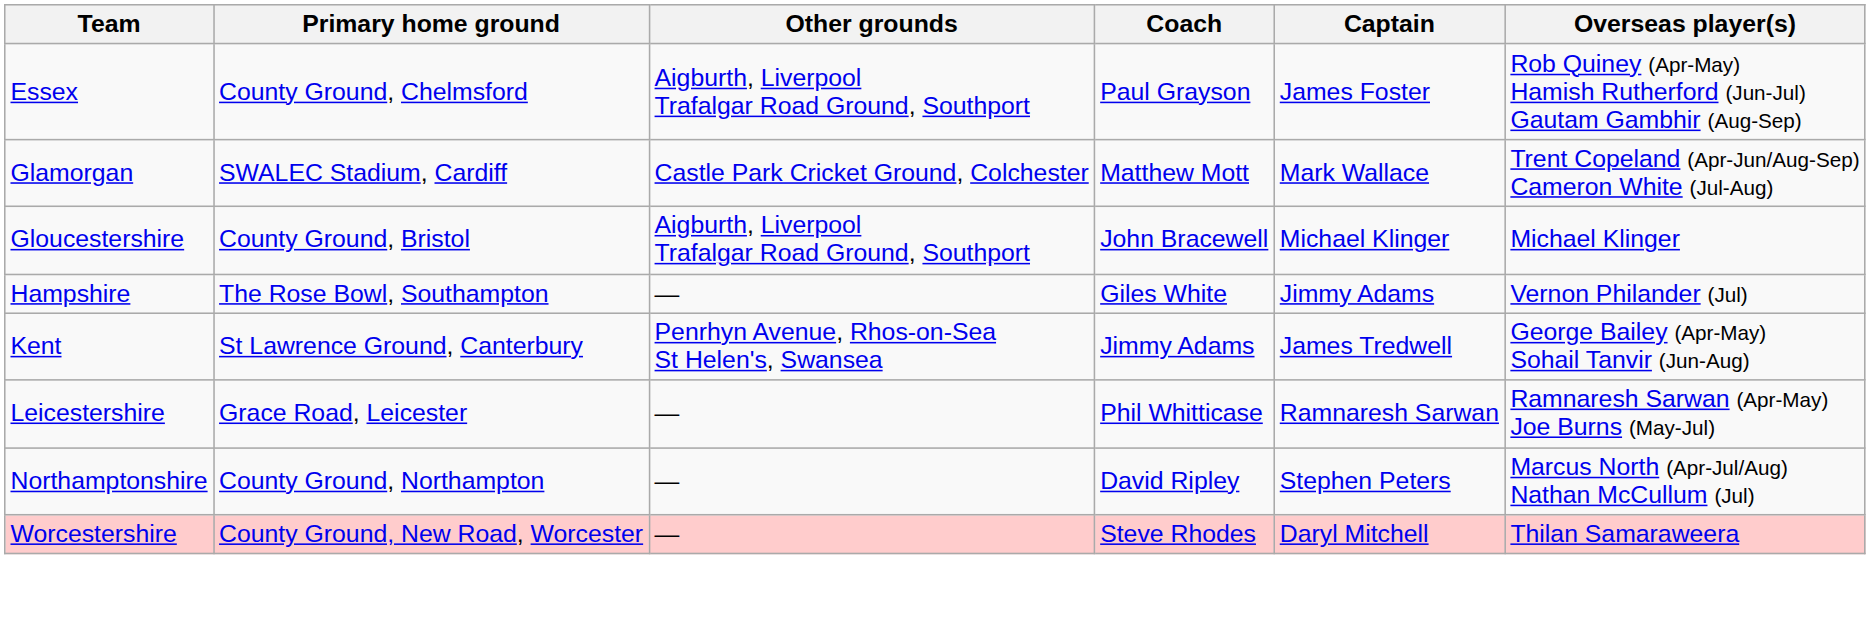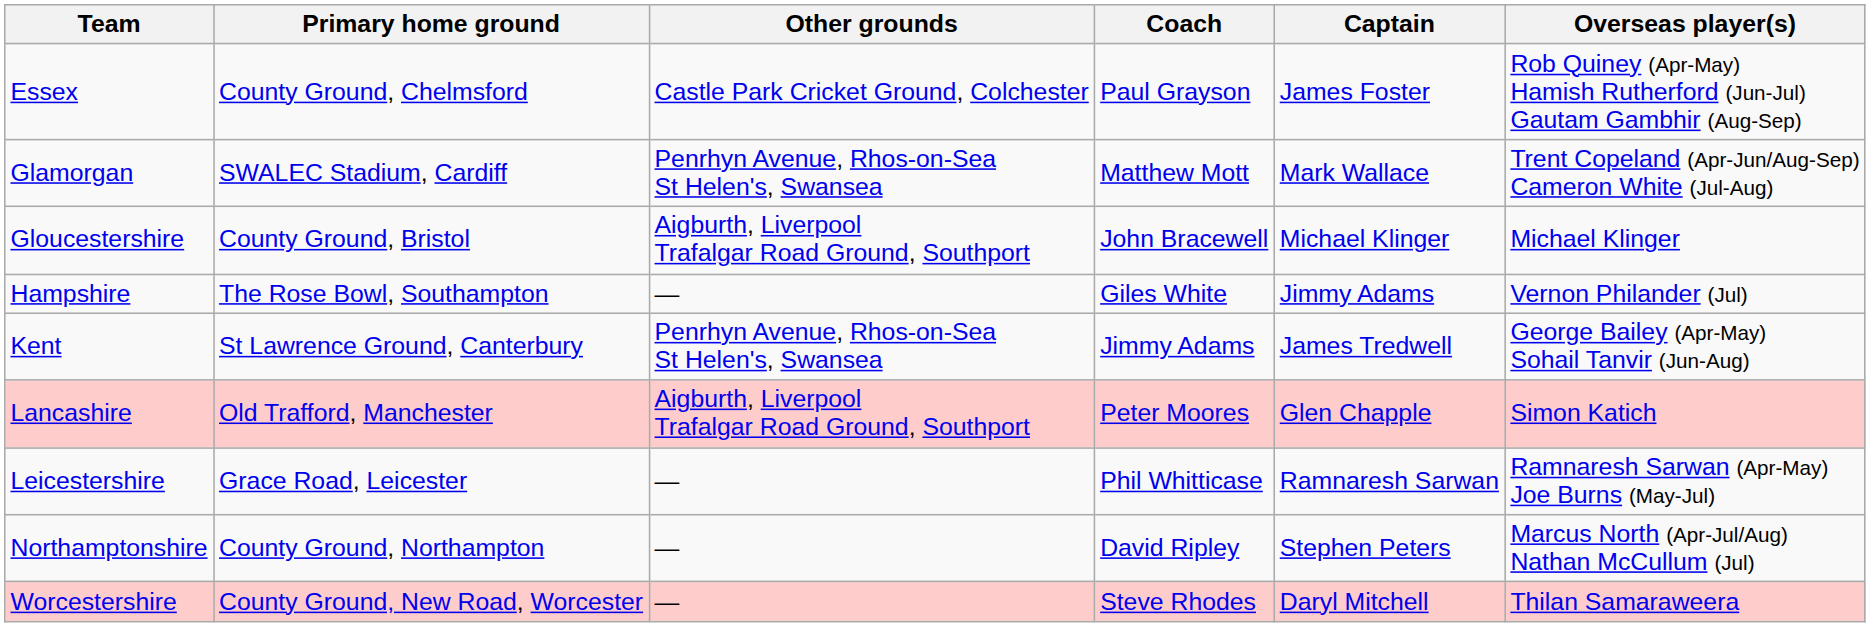Essex | Other grounds: Aigburth, Liverpool Trafalgar Road Ground, Southport -> Castle Park Cricket Ground, Colchester
Glamorgan | Other grounds: Castle Park Cricket Ground, Colchester -> Penrhyn Avenue, Rhos-on-Sea St Helen's, Swansea
+ row: Lancashire | Old Trafford, Manchester | Aigburth, Liverpool Trafalgar Road Ground, Southport | Peter Moores | Glen Chapple | Simon Katich
